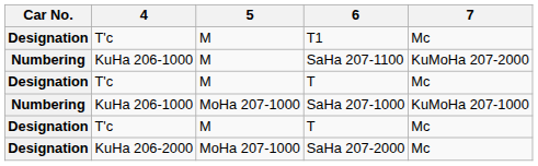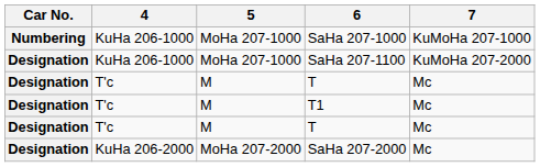rows swapped: T1 <-> SaHa 207-1000
SaHa 207-1100 | Car No.: Numbering -> Designation
SaHa 207-1100 | 5: M -> MoHa 207-1000
SaHa 207-2000 | 5: MoHa 207-1000 -> MoHa 207-2000
